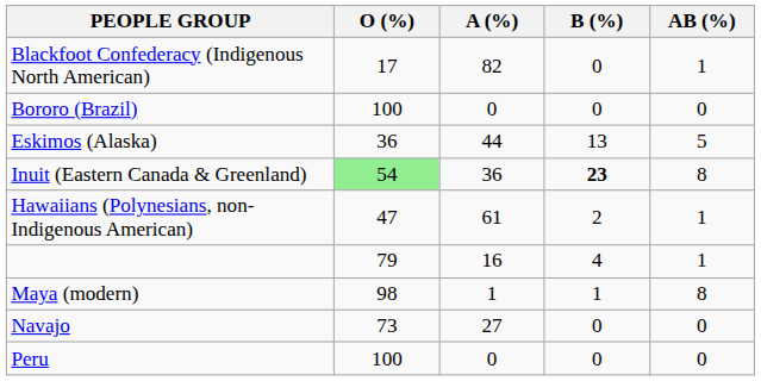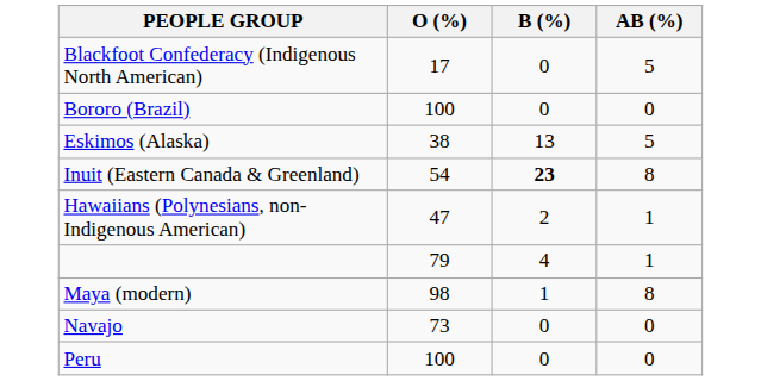- column: A (%) | 82 | 0 | 44 | 36 | 61 | 16 | 1 | 27 | 0
Blackfoot Confederacy (Indigenous North American) | AB (%): 1 -> 5
Eskimos (Alaska) | O (%): 36 -> 38
Inuit (Eastern Canada & Greenland) | O (%): lightgreen background -> no background
